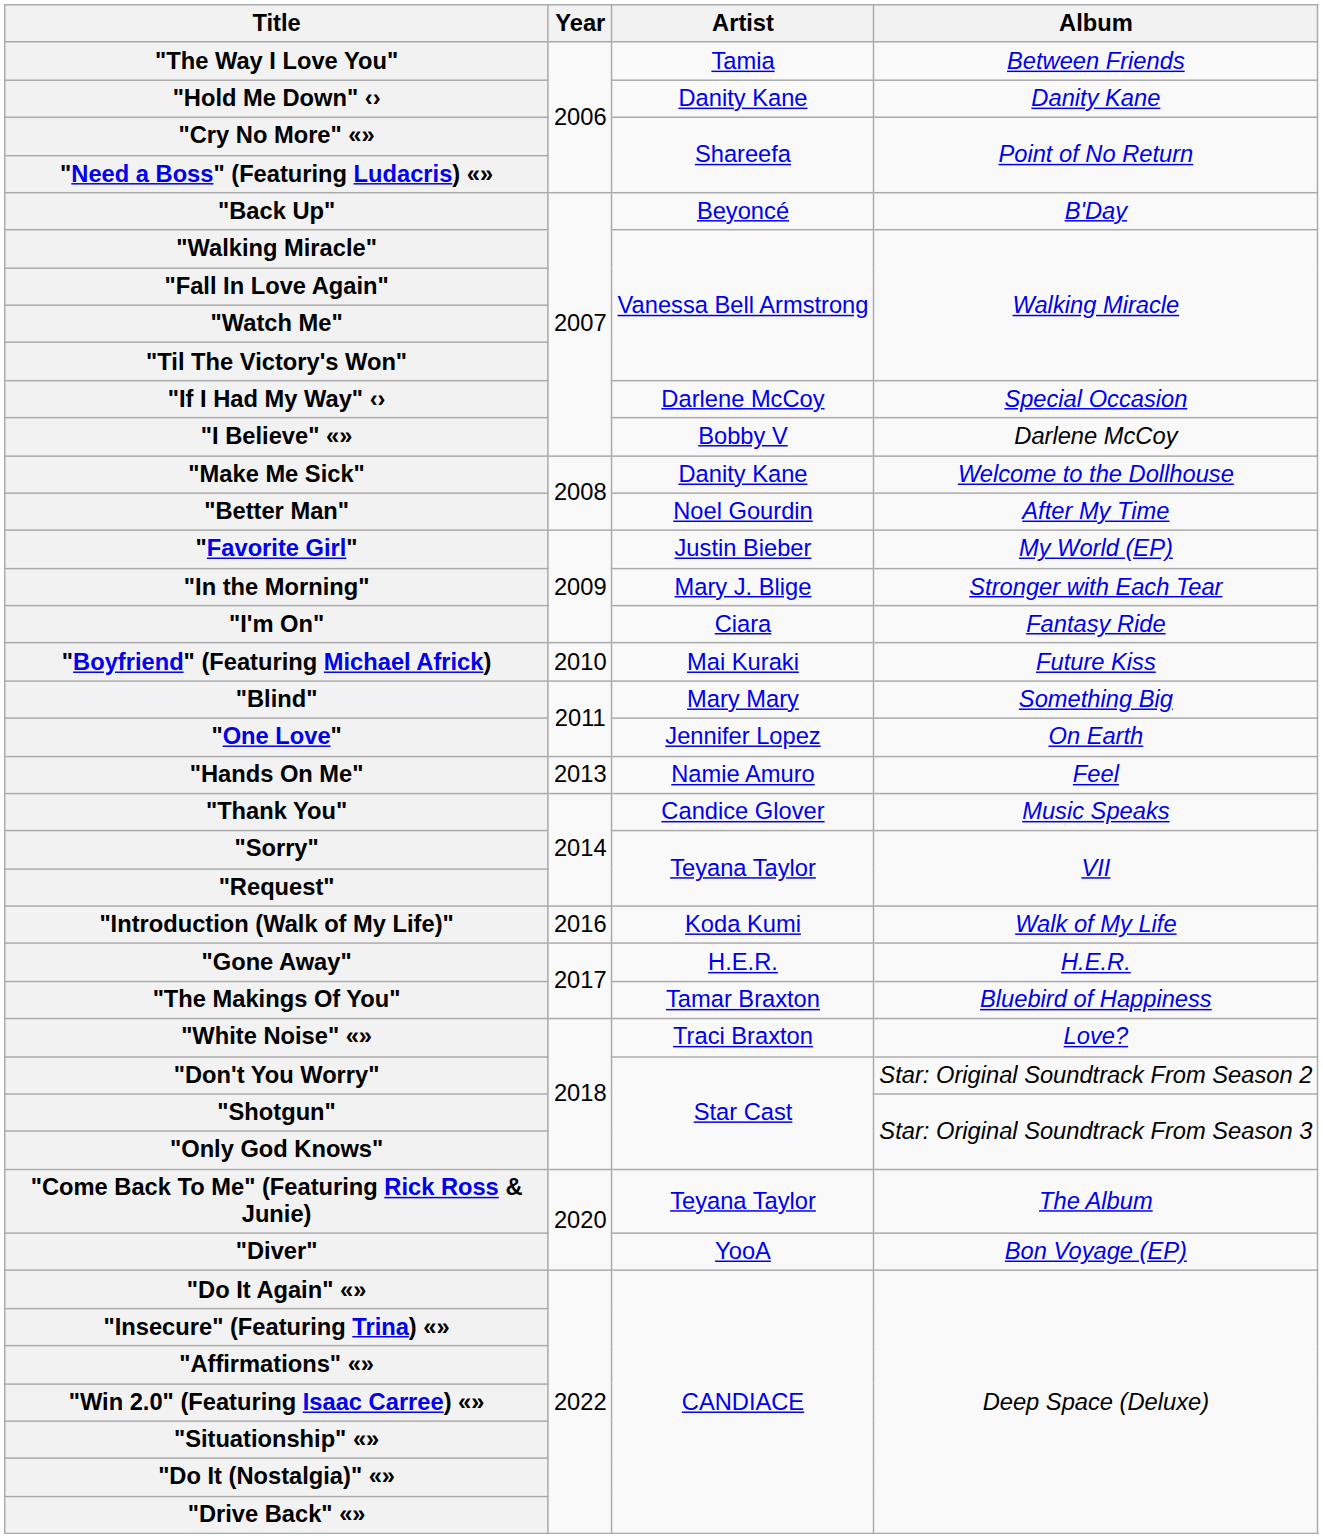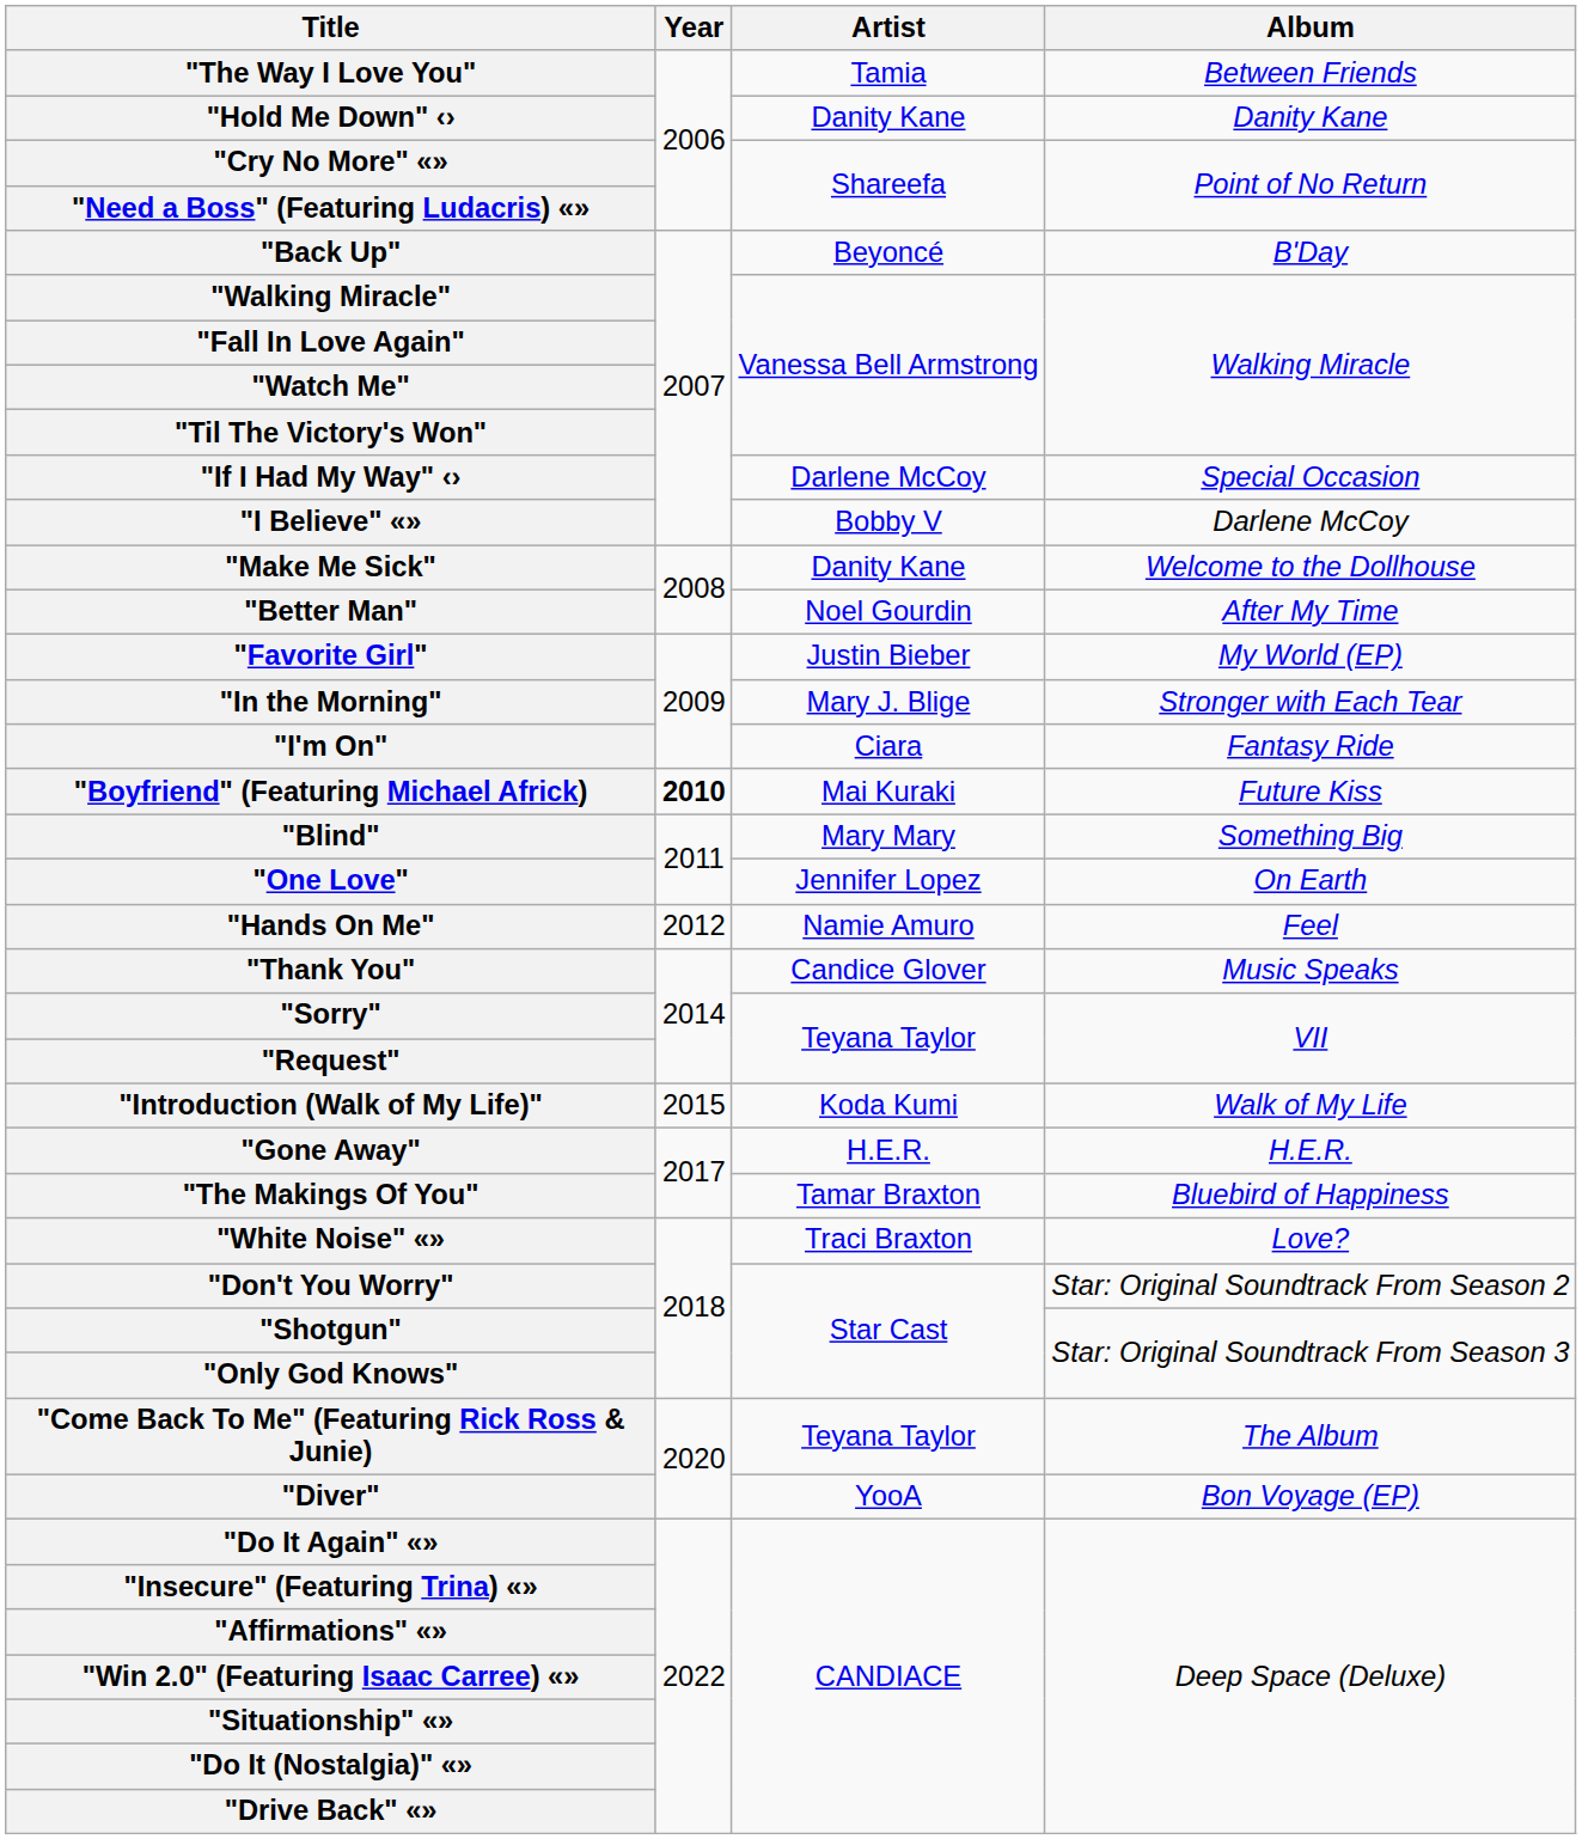"Boyfriend" (Featuring Michael Africk) | Year: normal -> bold
"Hands On Me" | Year: 2013 -> 2012
"Introduction (Walk of My Life)" | Year: 2016 -> 2015
